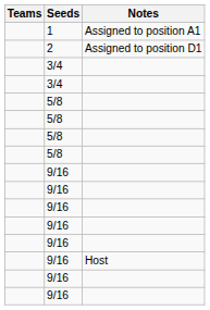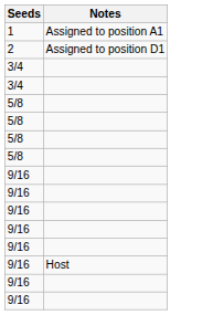- column: Teams
